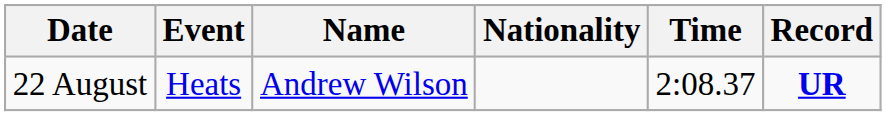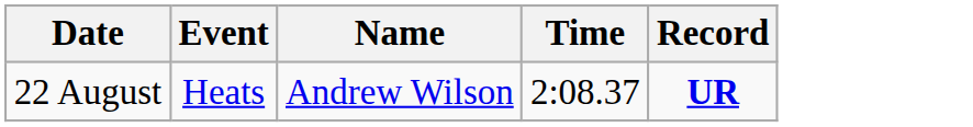- column: Nationality
